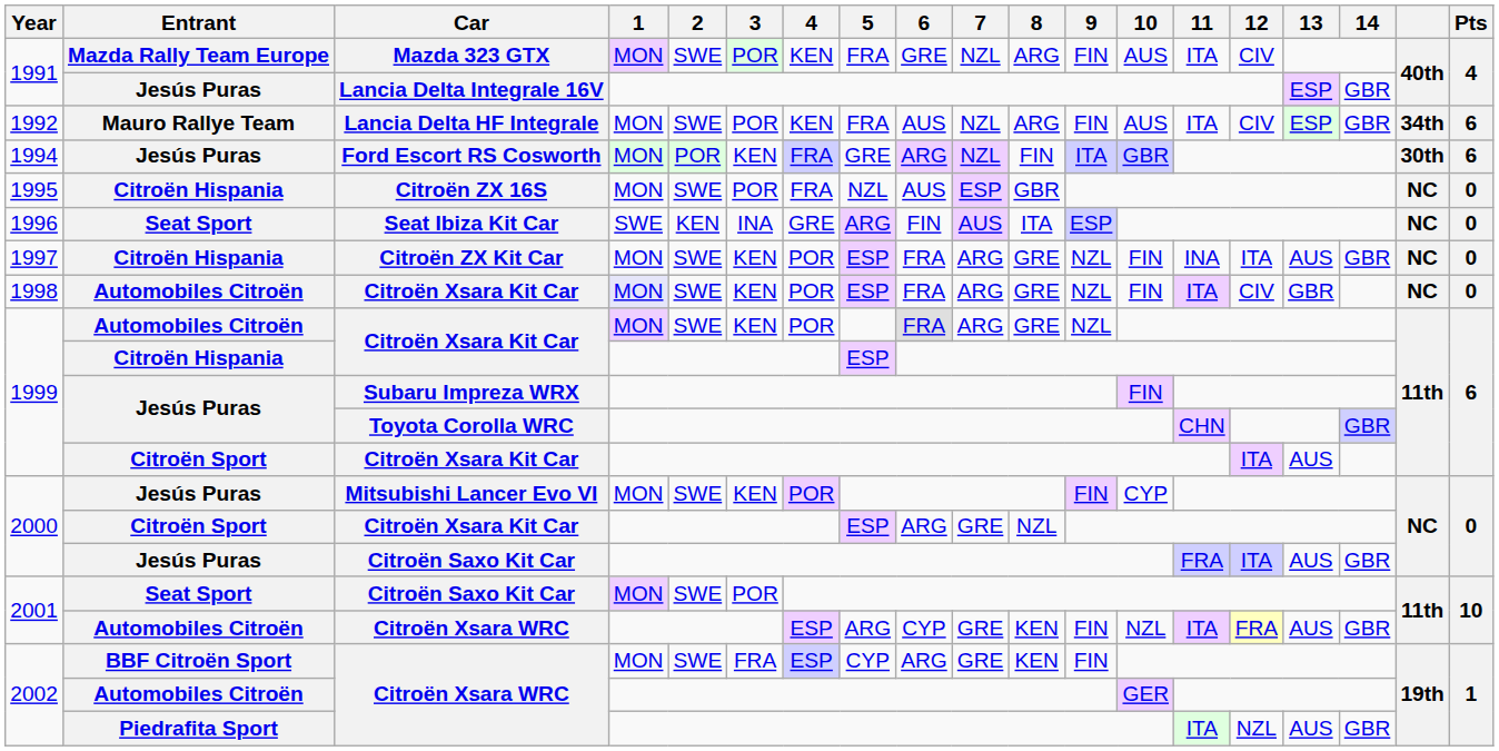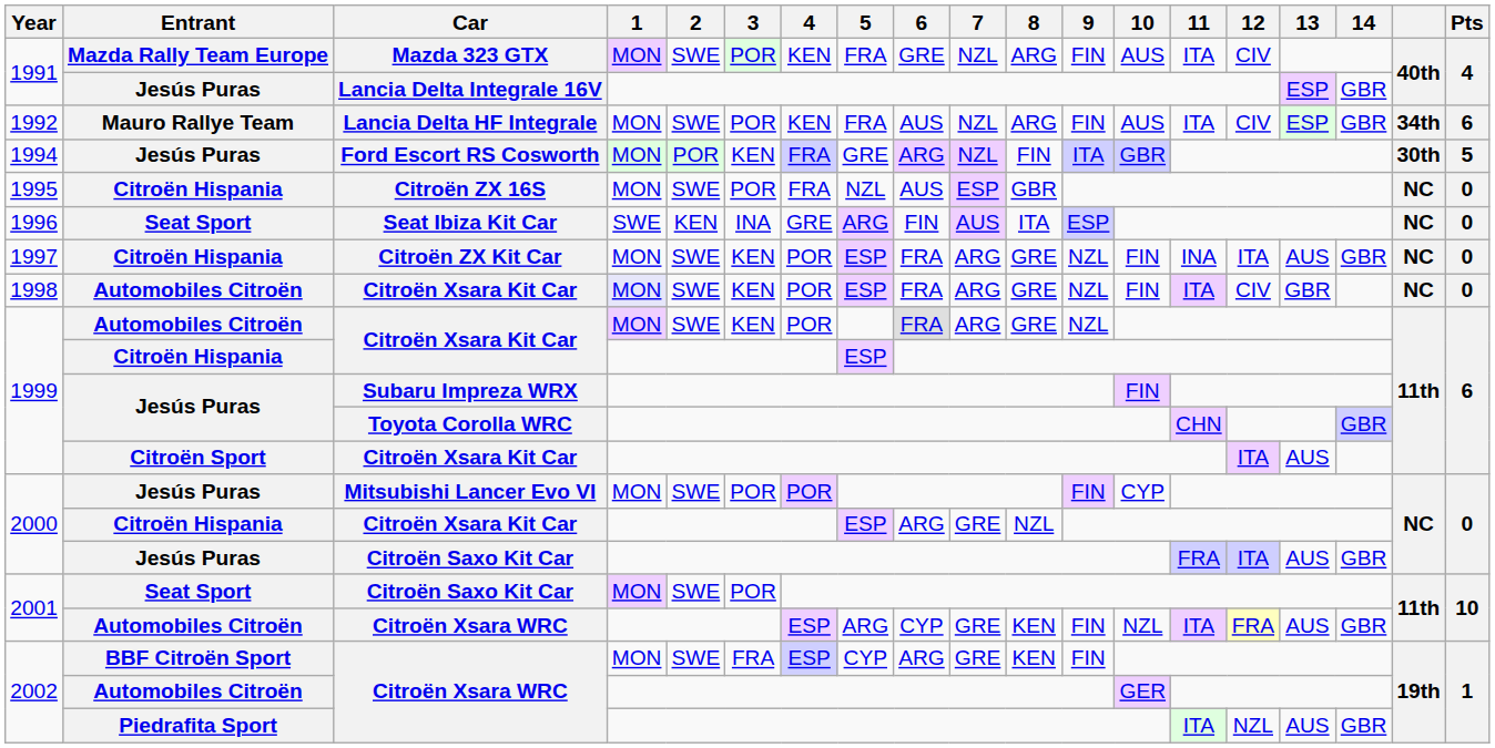Ford Escort RS Cosworth | Pts: 6 -> 5
Mitsubishi Lancer Evo VI | 3: KEN -> POR
2000 / Citroën Xsara Kit Car | Entrant: Citroën Sport -> Citroën Hispania
